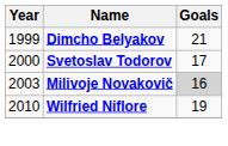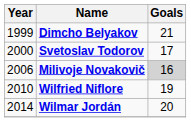Milivoje Novakovič | Year: 2003 -> 2006
+ row: 2014 | Wilmar Jordán | 20
